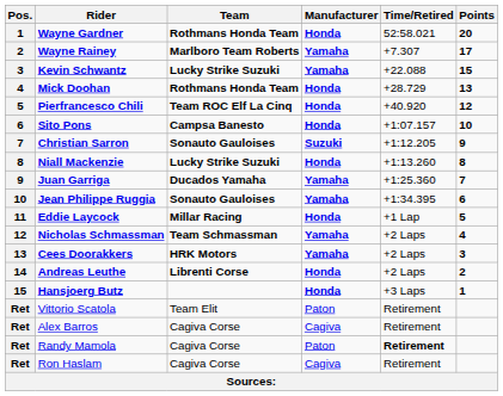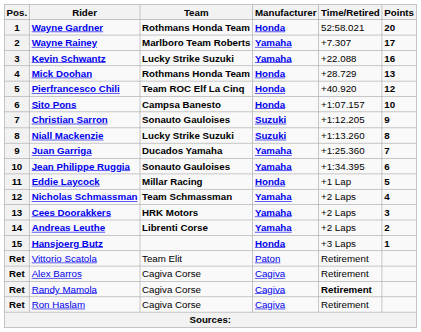Kevin Schwantz | Points: 15 -> 16
Niall Mackenzie | Manufacturer: Honda -> Suzuki
Andreas Leuthe | Manufacturer: Honda -> Yamaha
Randy Mamola | Manufacturer: Paton -> Cagiva
